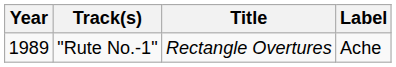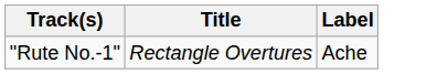- column: Year | 1989
